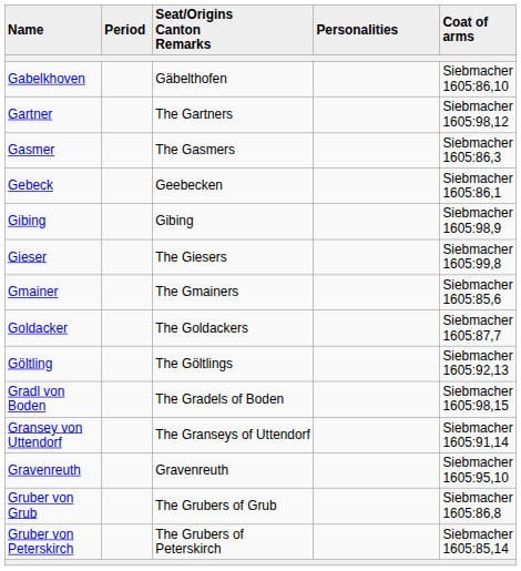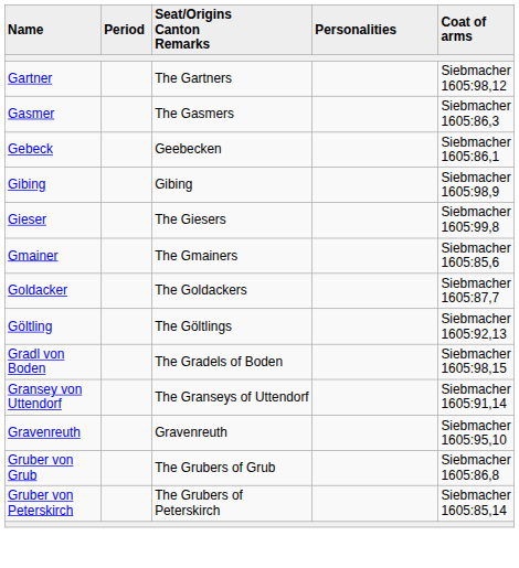- row: Gabelkhoven | Gäbelthofen | Siebmacher 1605:86,10
